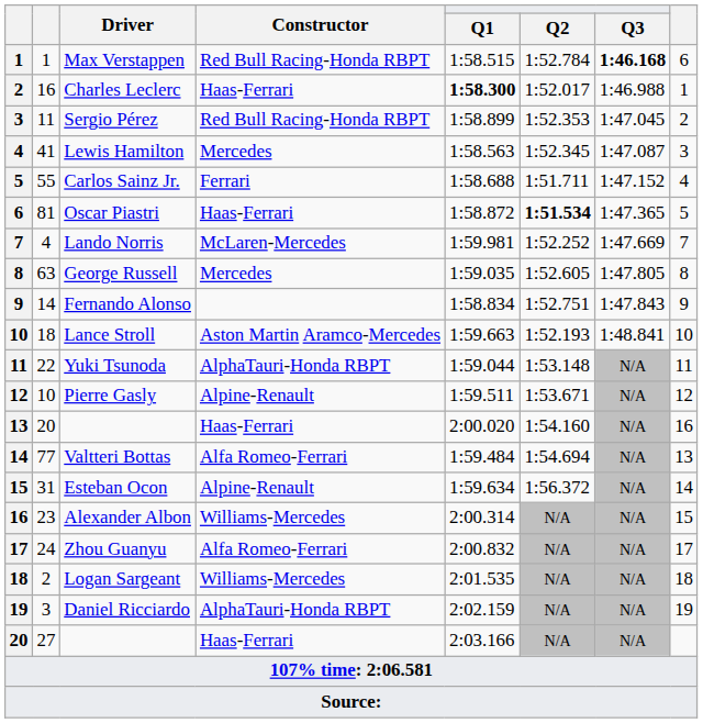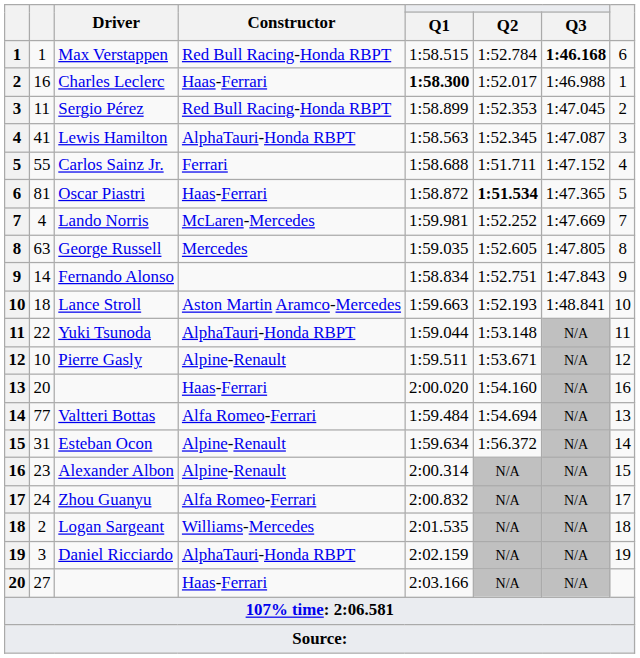Lewis Hamilton | Constructor: Mercedes -> AlphaTauri-Honda RBPT
Alexander Albon | Constructor: Williams-Mercedes -> Alpine-Renault
